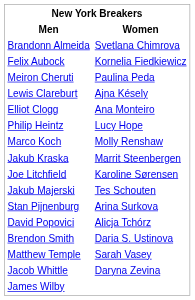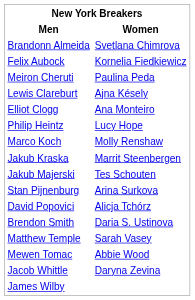- row: Joe Litchfield | Karoline Sørensen
+ row: Mewen Tomac | Abbie Wood
